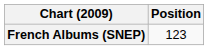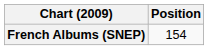French Albums (SNEP) | Position: 123 -> 154
